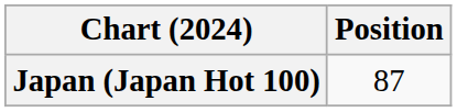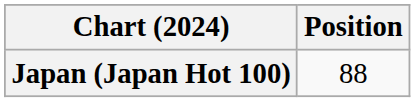Japan (Japan Hot 100) | Position: 87 -> 88
